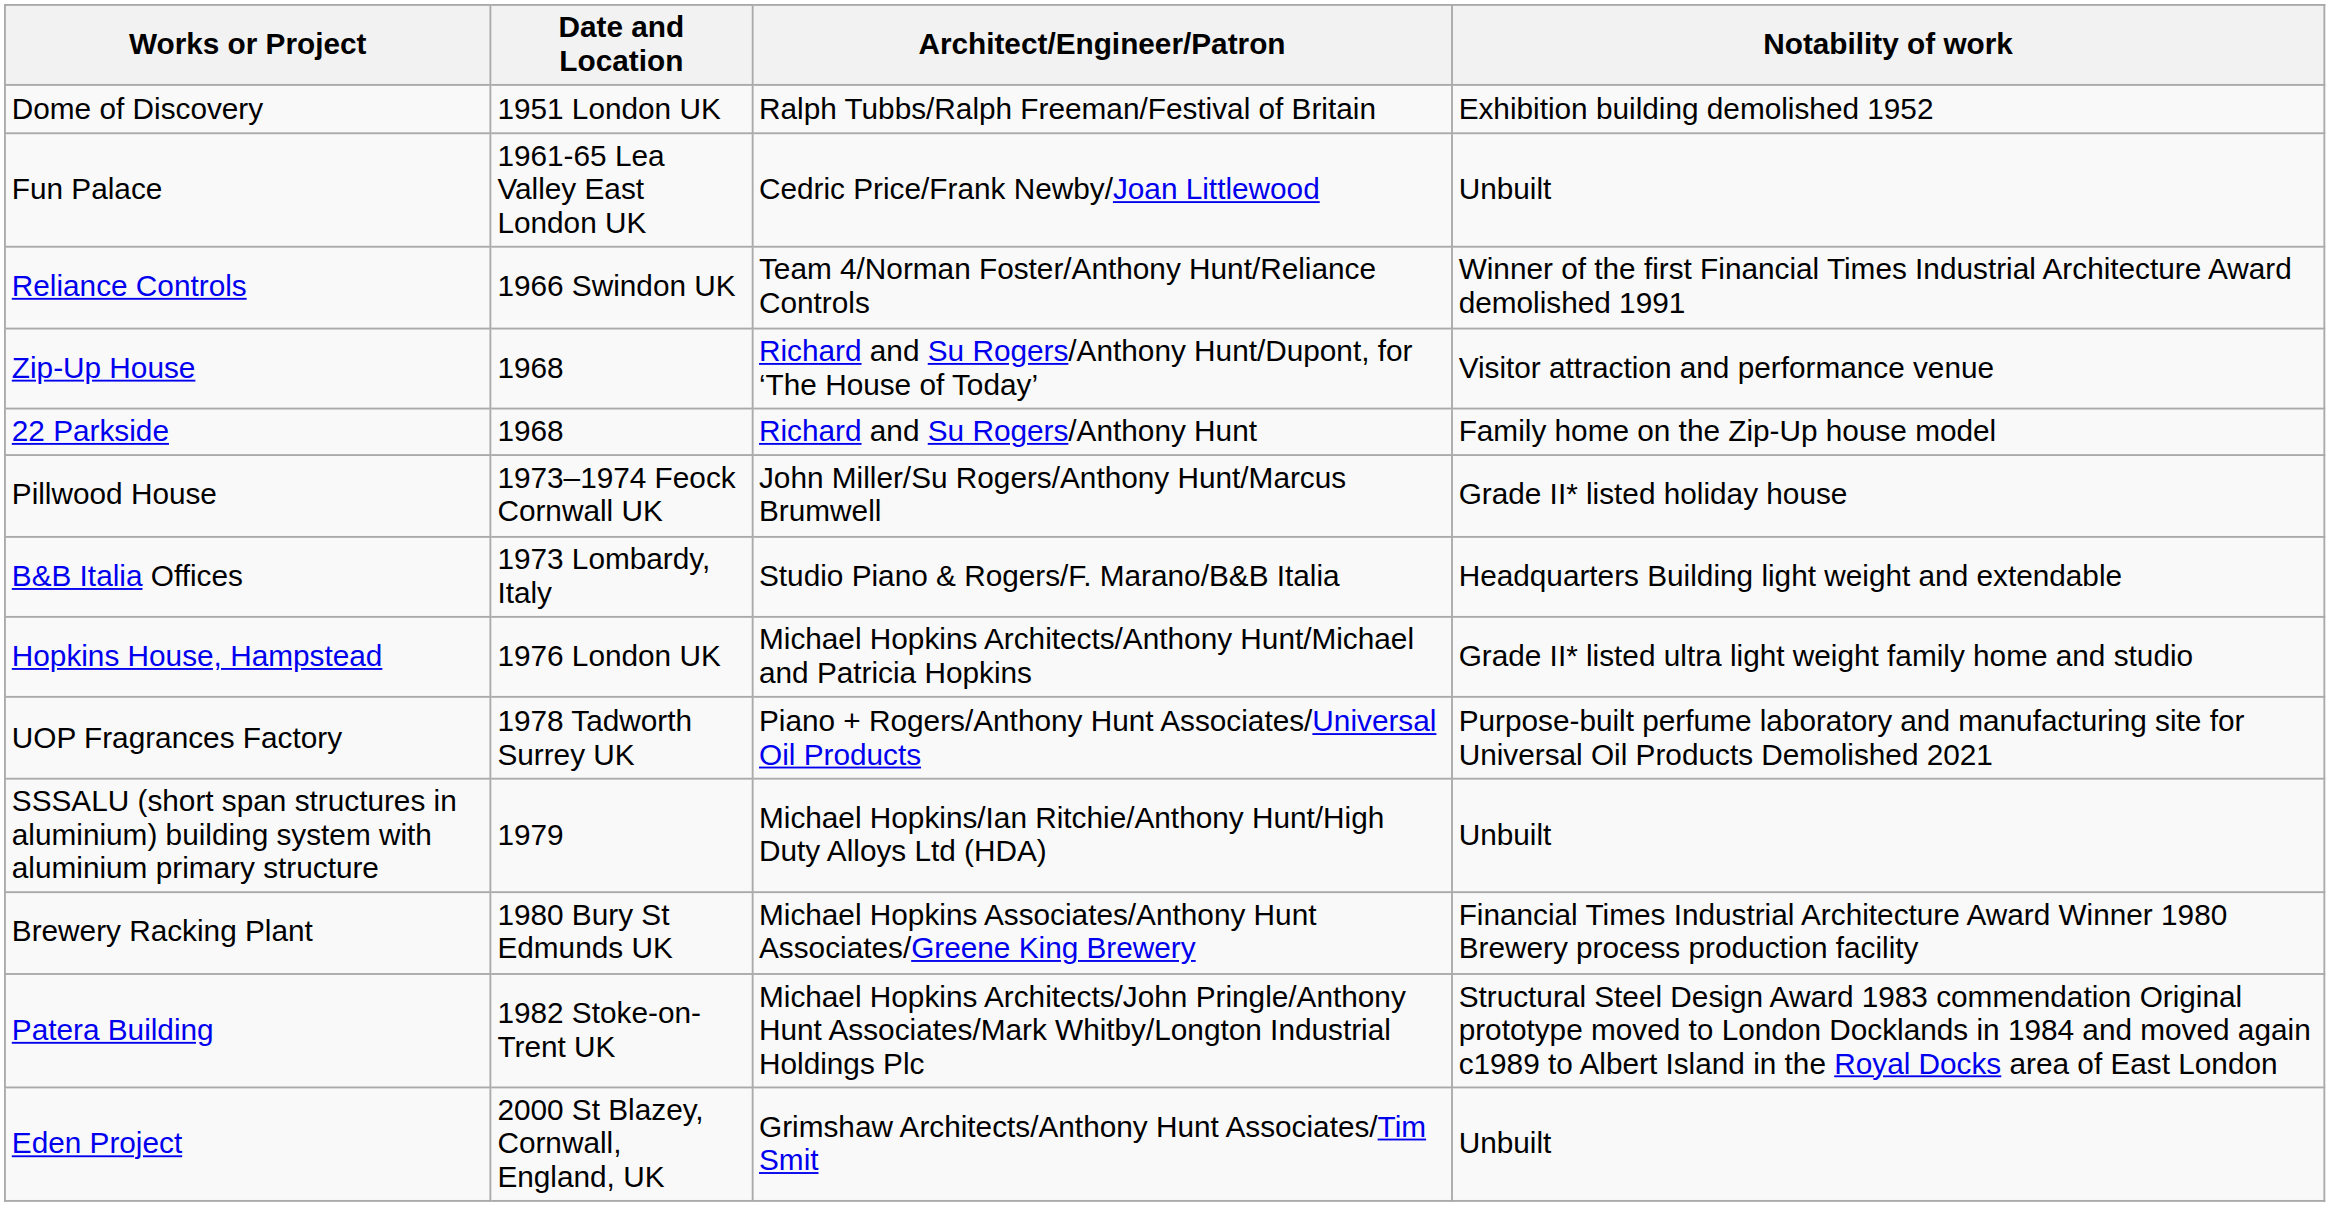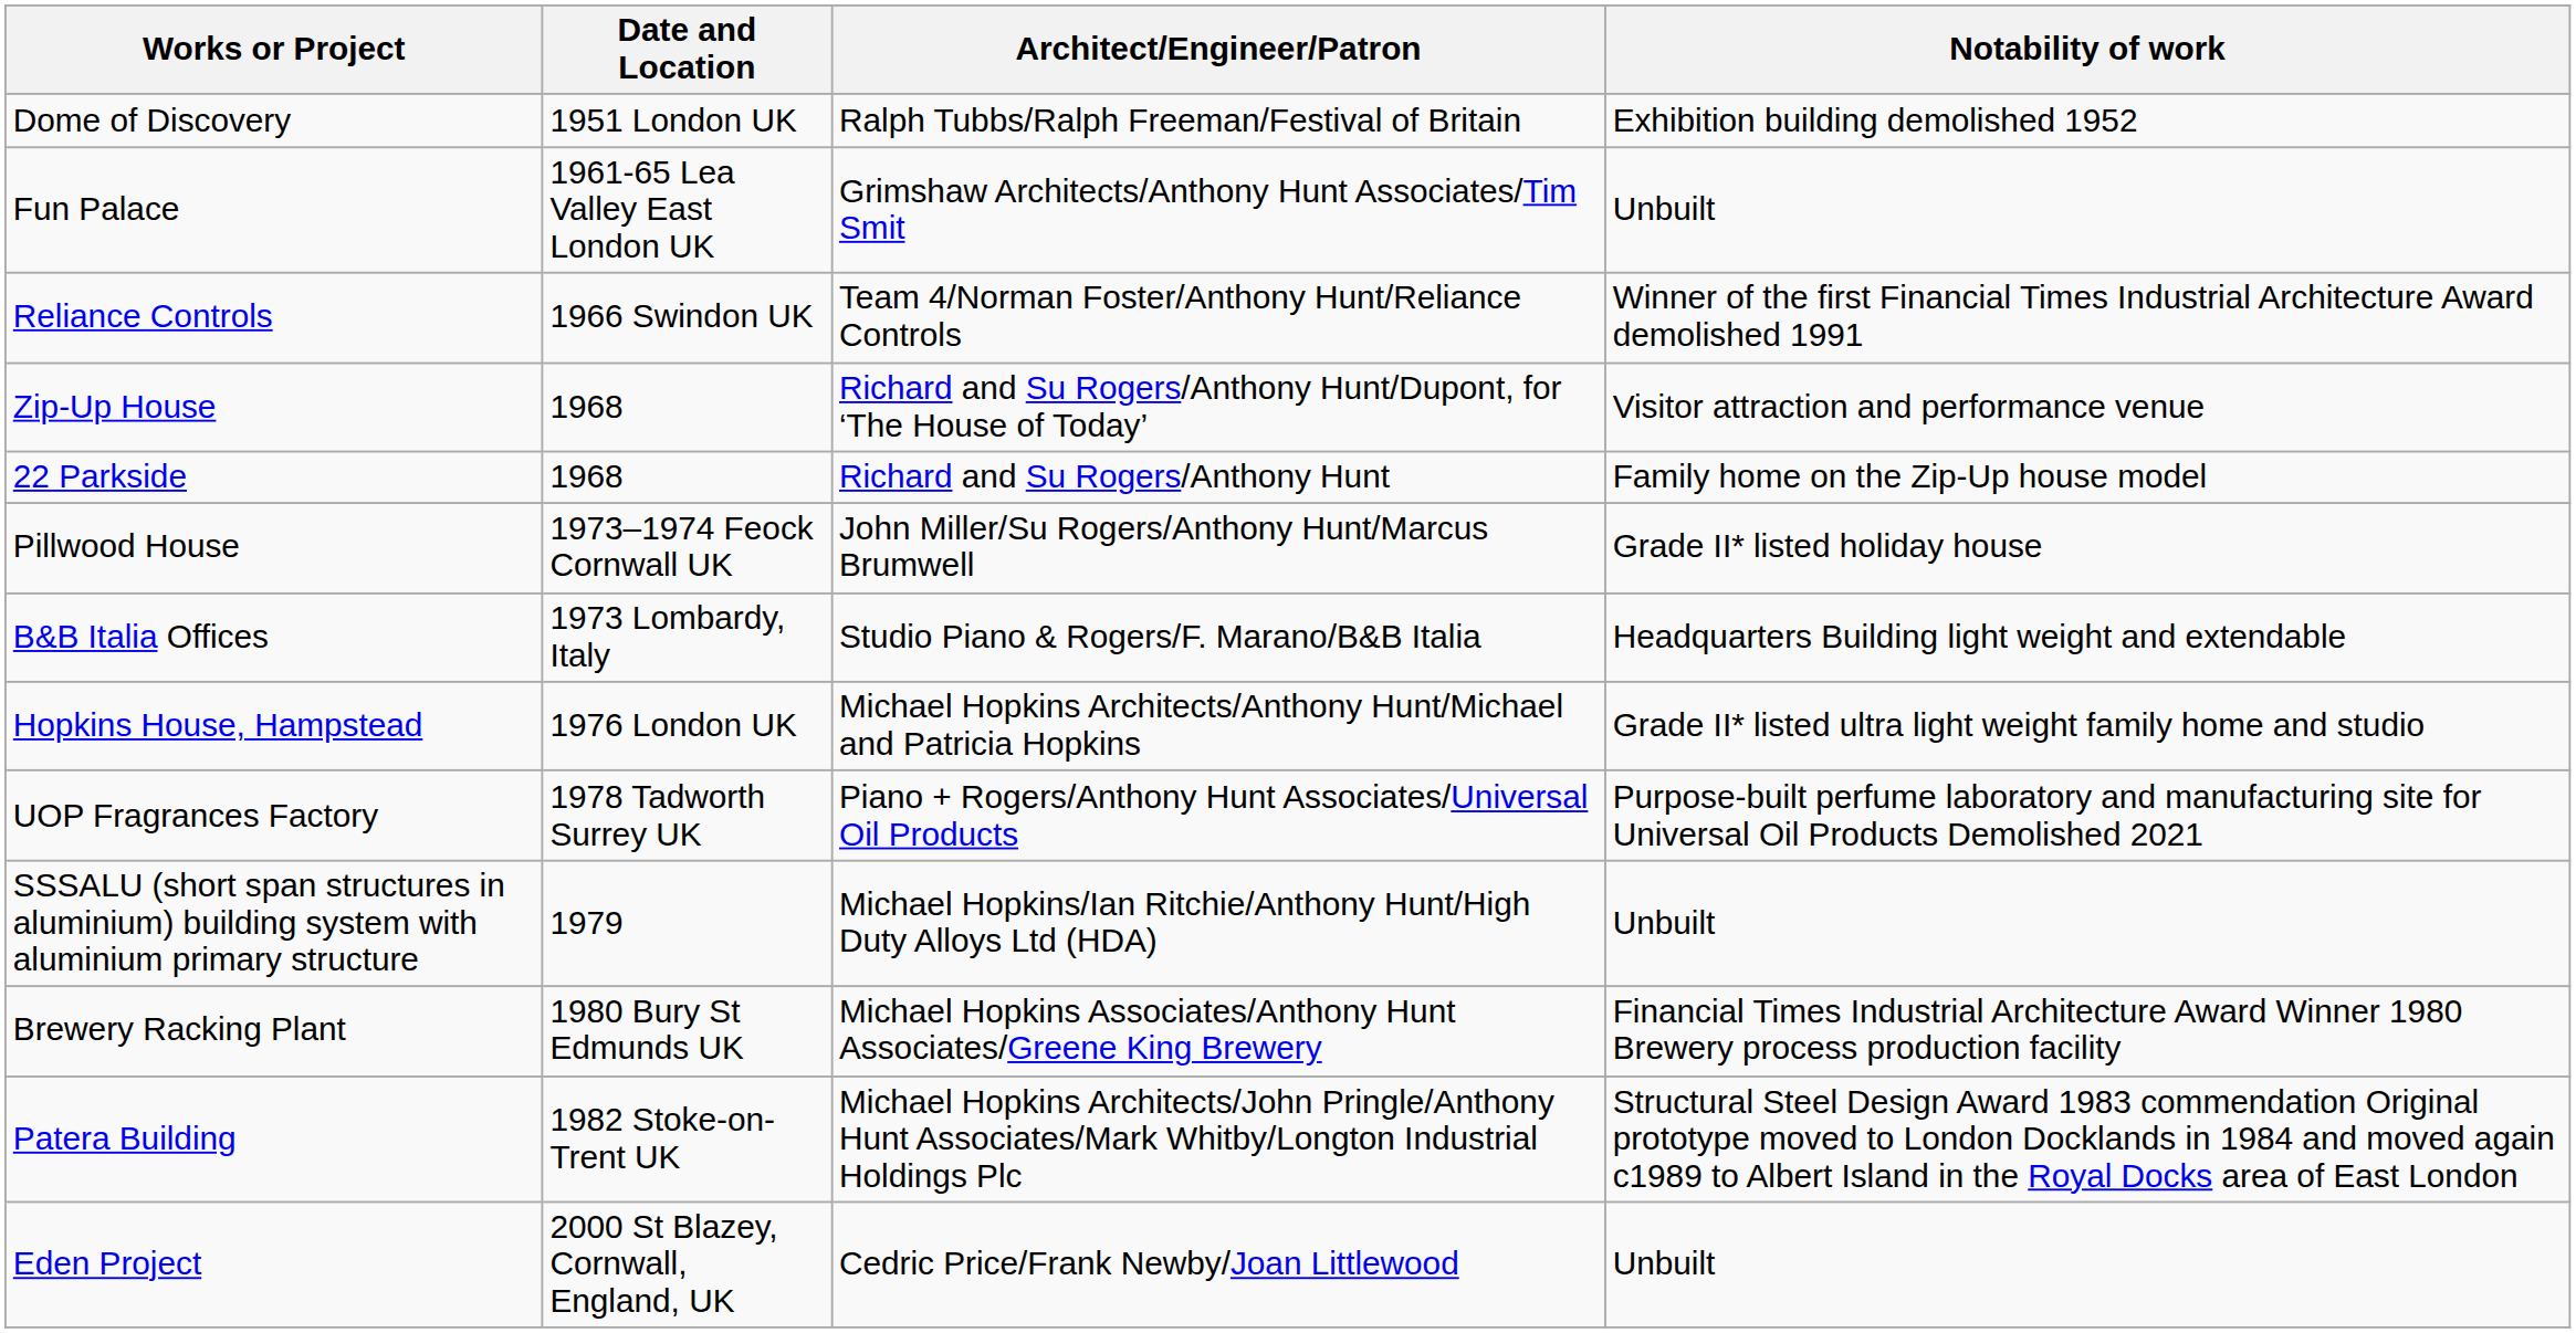Fun Palace | Architect/Engineer/Patron: Cedric Price/Frank Newby/Joan Littlewood -> Grimshaw Architects/Anthony Hunt Associates/Tim Smit
Eden Project | Architect/Engineer/Patron: Grimshaw Architects/Anthony Hunt Associates/Tim Smit -> Cedric Price/Frank Newby/Joan Littlewood
